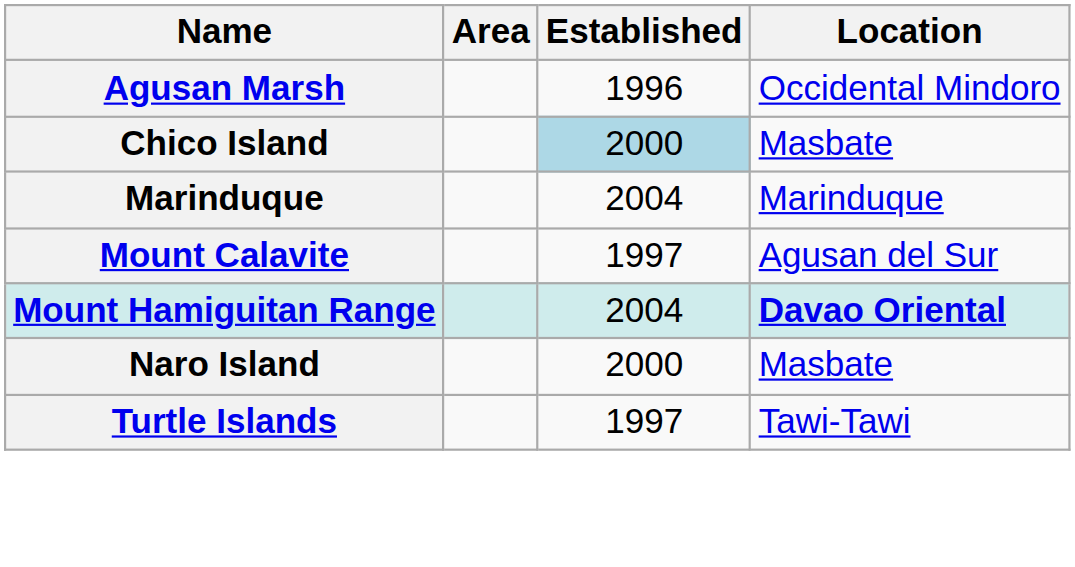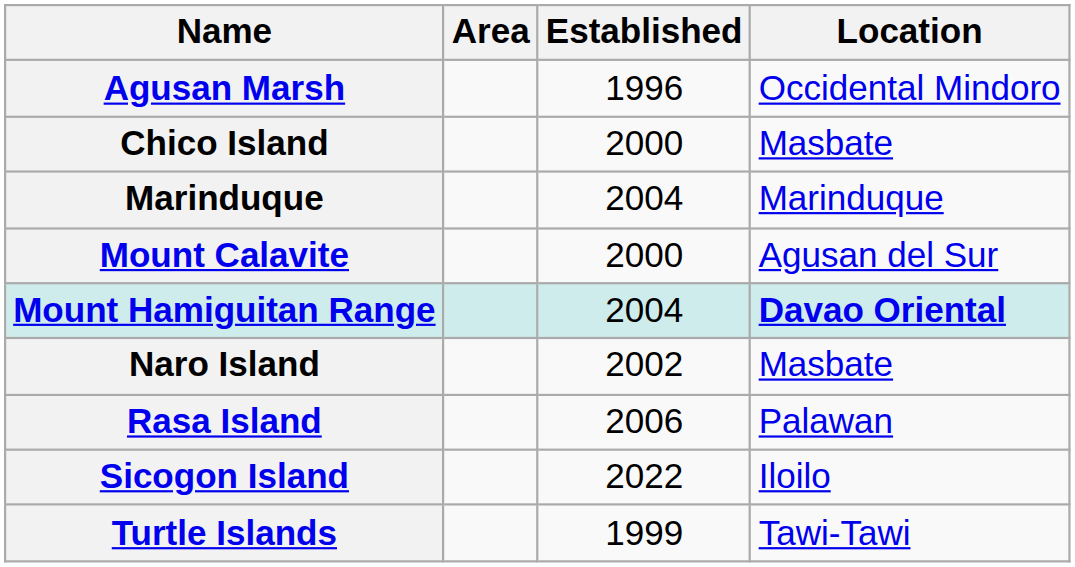Chico Island | Established: lightblue background -> no background
Mount Calavite | Established: 1997 -> 2000
Naro Island | Established: 2000 -> 2002
+ row: Rasa Island | 2006 | Palawan
+ row: Sicogon Island | 2022 | Iloilo
Turtle Islands | Established: 1997 -> 1999
